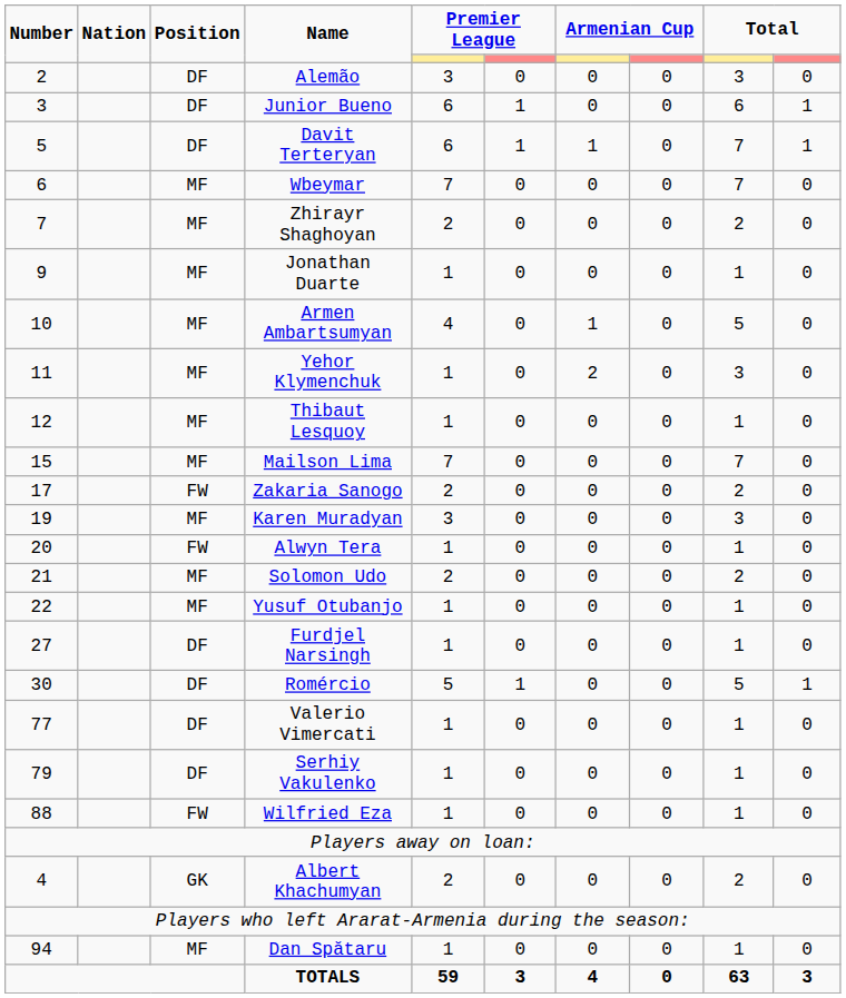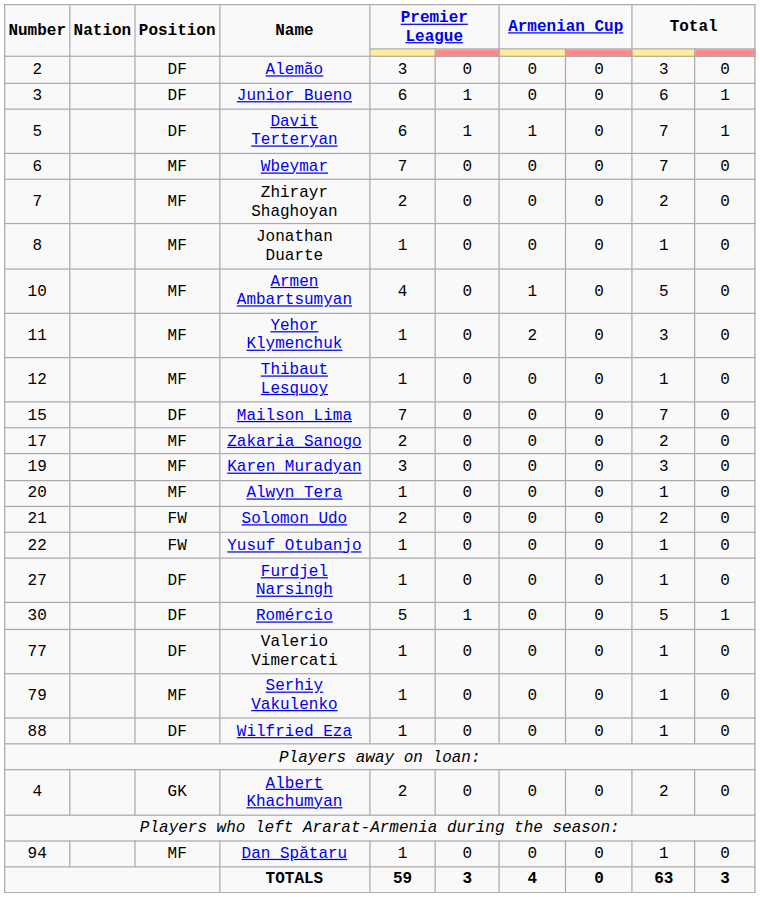Jonathan Duarte | Number: 9 -> 8
Mailson Lima | Position: MF -> DF
Zakaria Sanogo | Position: FW -> MF
Alwyn Tera | Position: FW -> MF
Solomon Udo | Position: MF -> FW
Yusuf Otubanjo | Position: MF -> FW
Serhiy Vakulenko | Position: DF -> MF
Wilfried Eza | Position: FW -> DF
